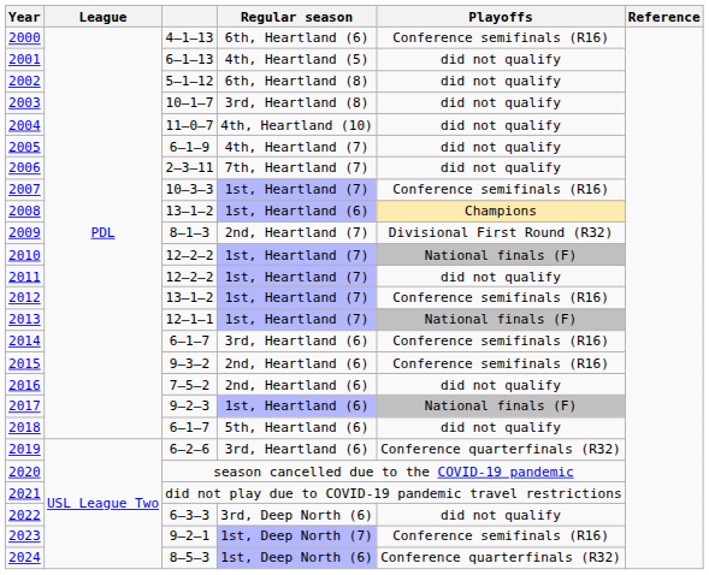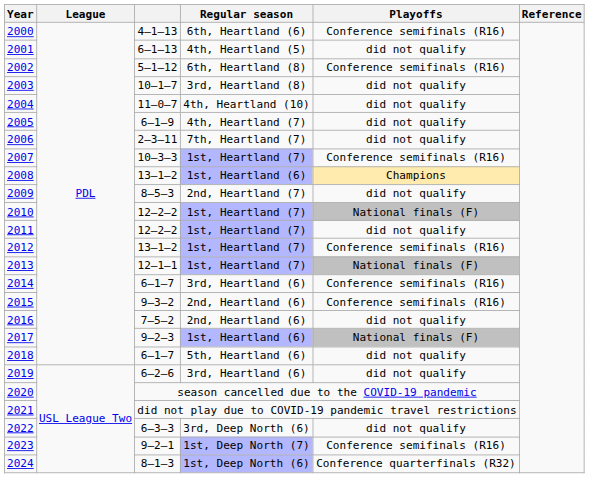2002 | Playoffs: did not qualify -> Conference semifinals (R16)
2009 | column 3: 8–1–3 -> 8–5–3
2009 | Playoffs: Divisional First Round (R32) -> did not qualify
2019 | Playoffs: Conference quarterfinals (R32) -> did not qualify
2024 | column 3: 8–5–3 -> 8–1–3
